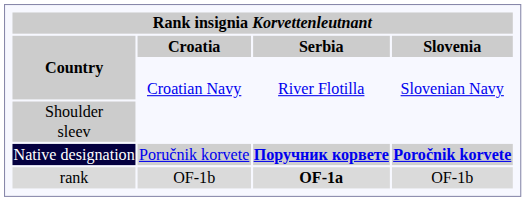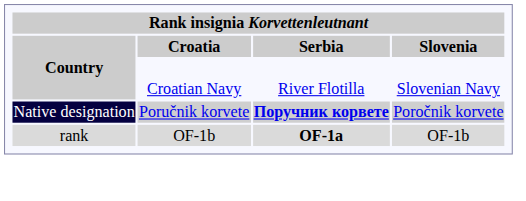- row: Shoulder sleev
Native designation | Slovenia: bold -> normal
